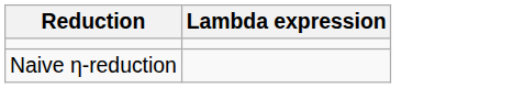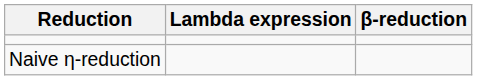+ column: β-reduction
